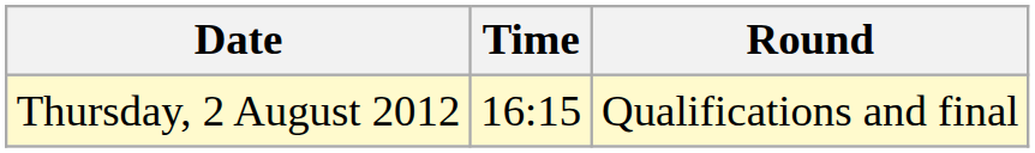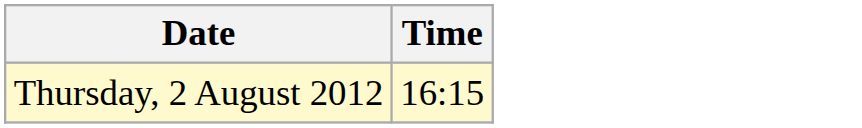- column: Round | Qualifications and final
